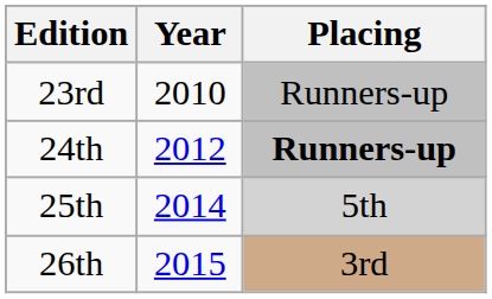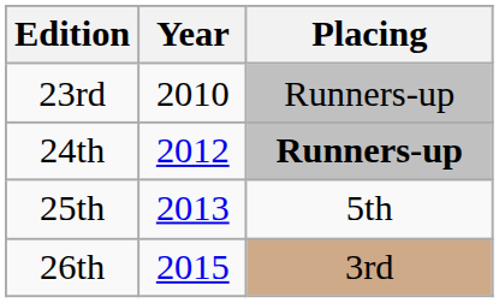25th | Year: 2014 -> 2013
25th | Placing: lightgrey background -> no background
